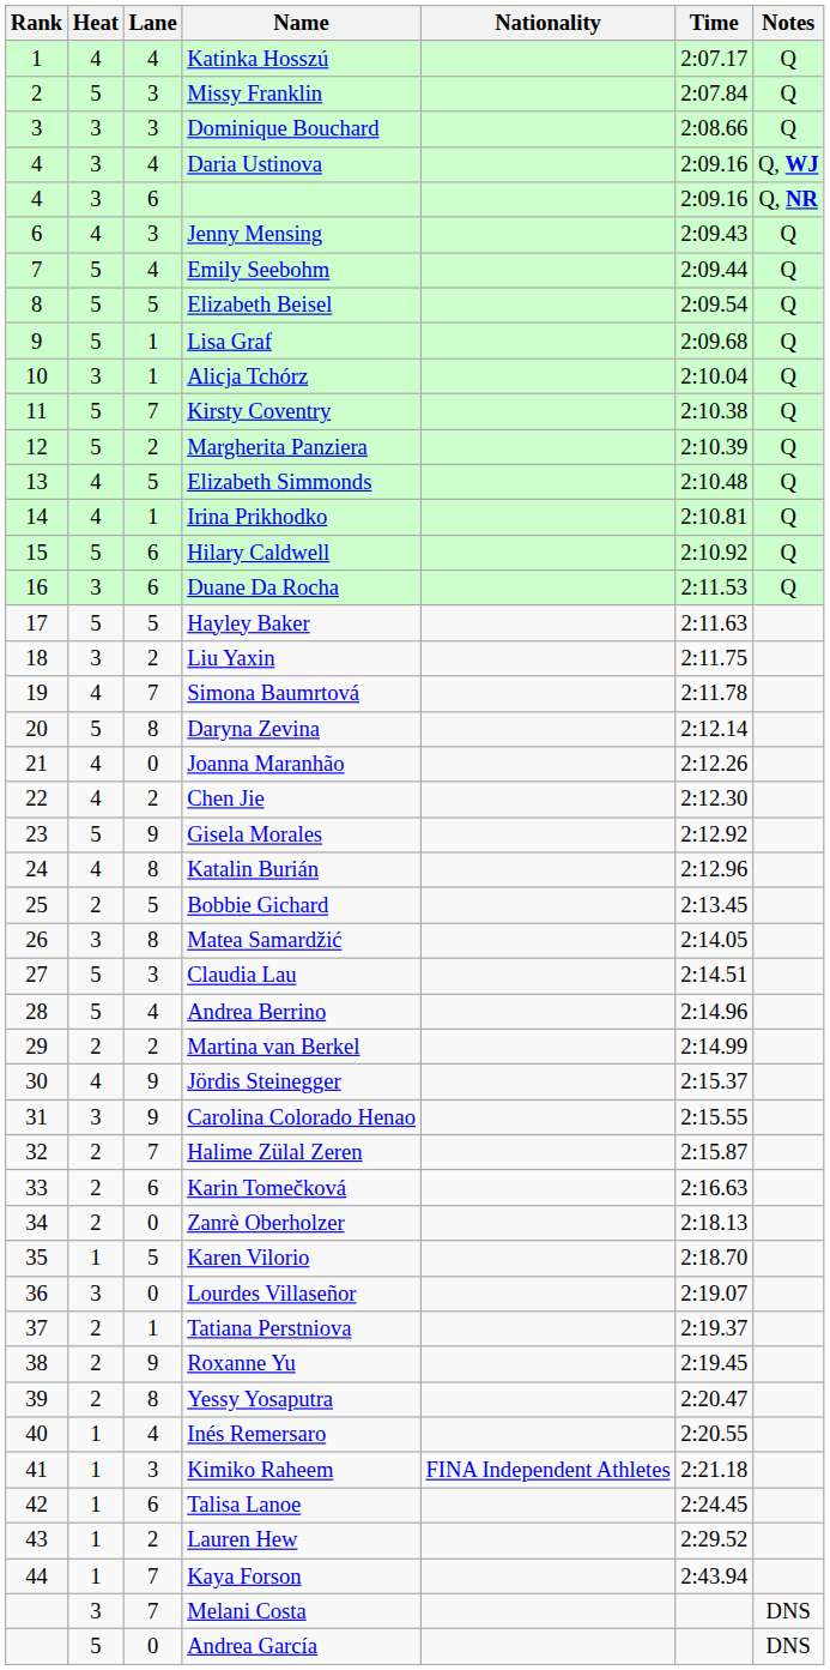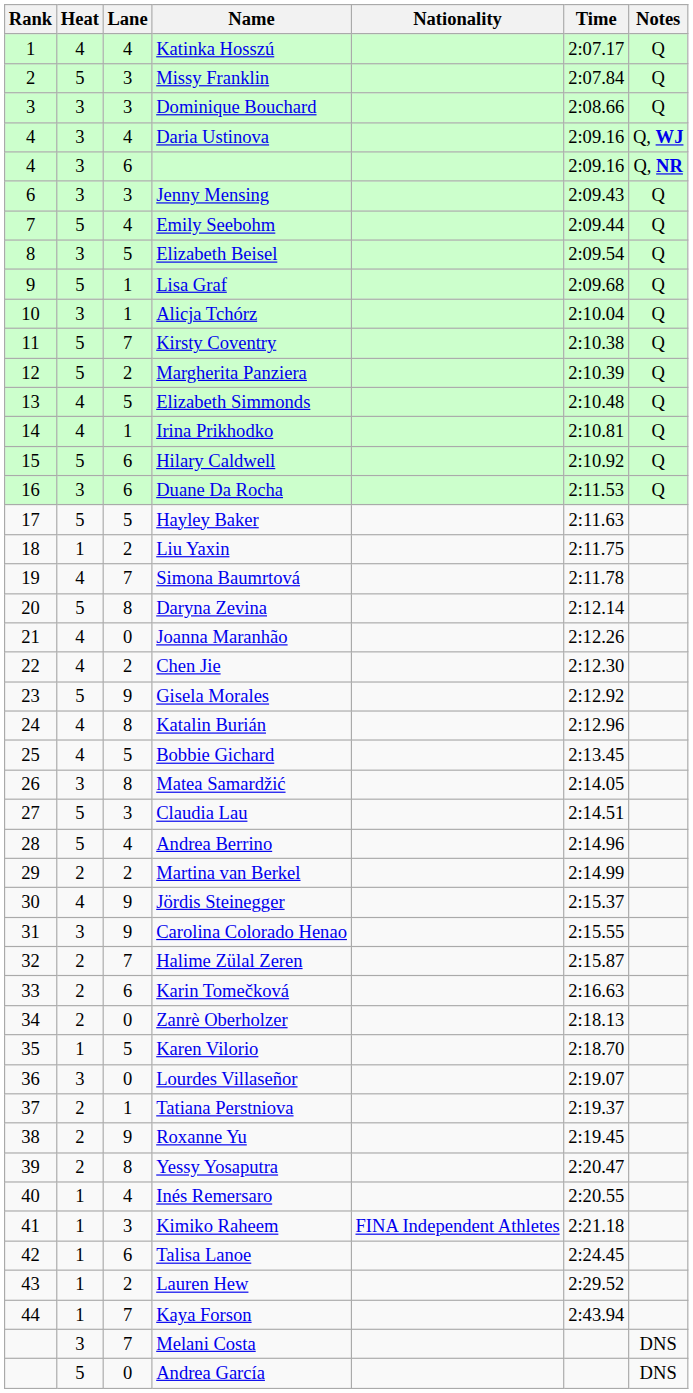Jenny Mensing | Heat: 4 -> 3
Elizabeth Beisel | Heat: 5 -> 3
Liu Yaxin | Heat: 3 -> 1
Bobbie Gichard | Heat: 2 -> 4
